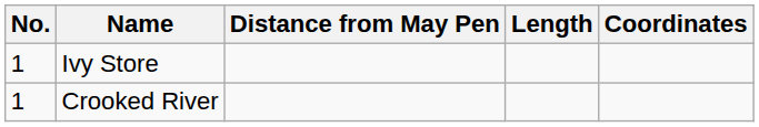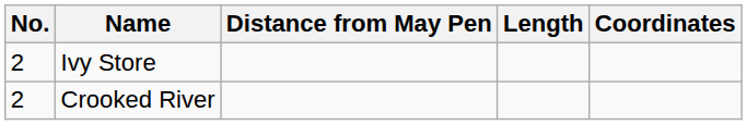Ivy Store | No.: 1 -> 2
Crooked River | No.: 1 -> 2
